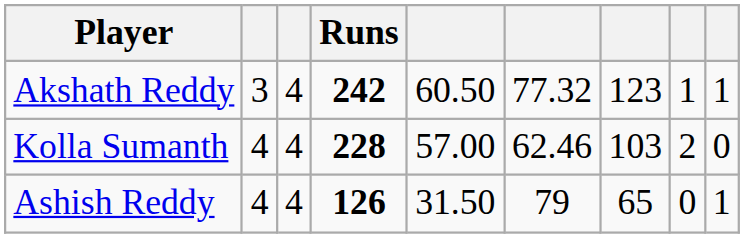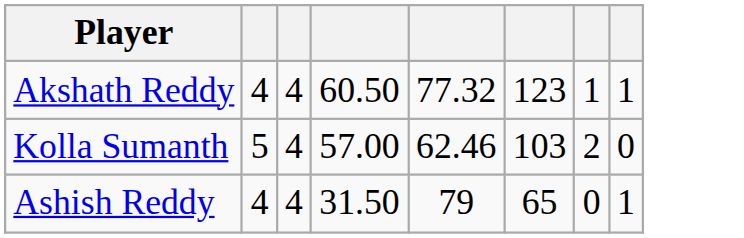- column: Runs | 242 | 228 | 126
Akshath Reddy | column 2: 3 -> 4
Kolla Sumanth | column 2: 4 -> 5
